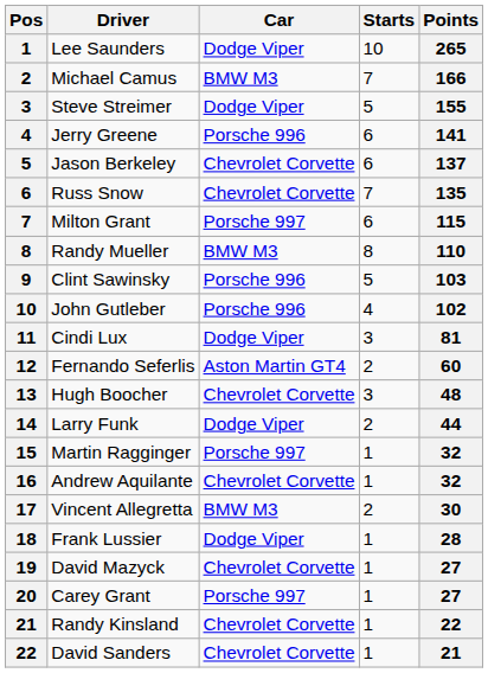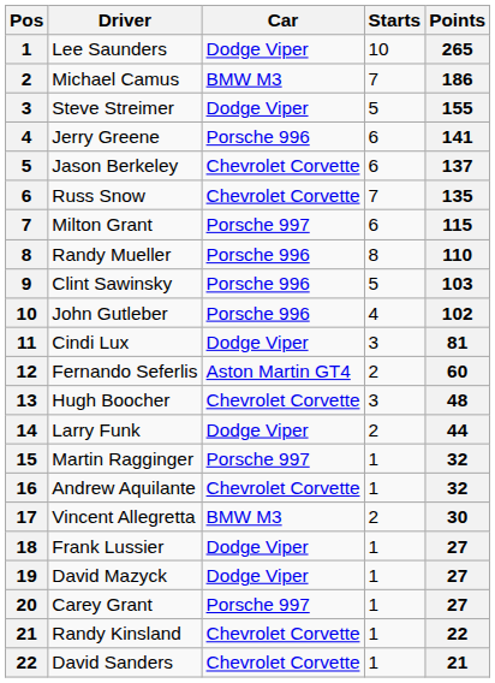Michael Camus | Points: 166 -> 186
Randy Mueller | Car: BMW M3 -> Porsche 996
Frank Lussier | Points: 28 -> 27
David Mazyck | Car: Chevrolet Corvette -> Dodge Viper
